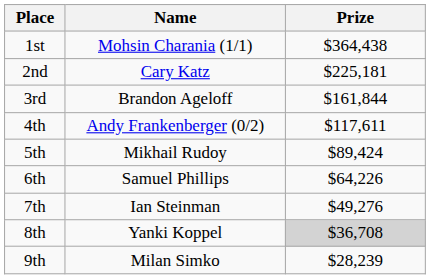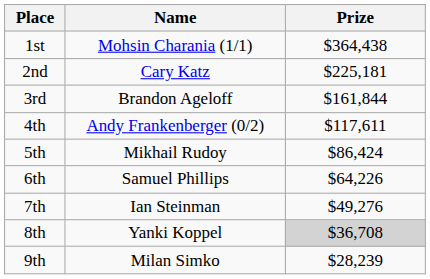5th | Prize: $89,424 -> $86,424
